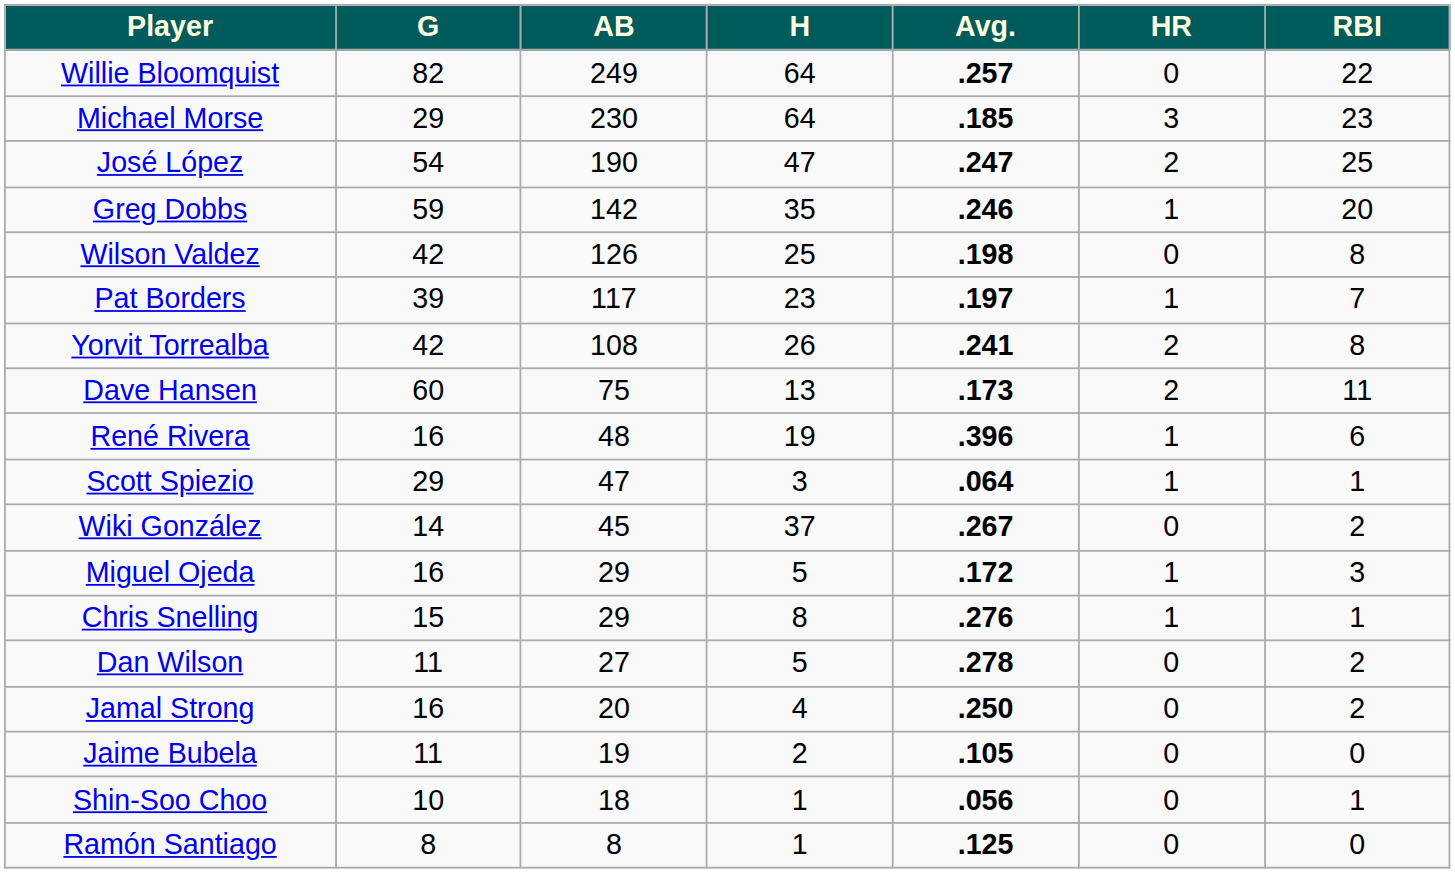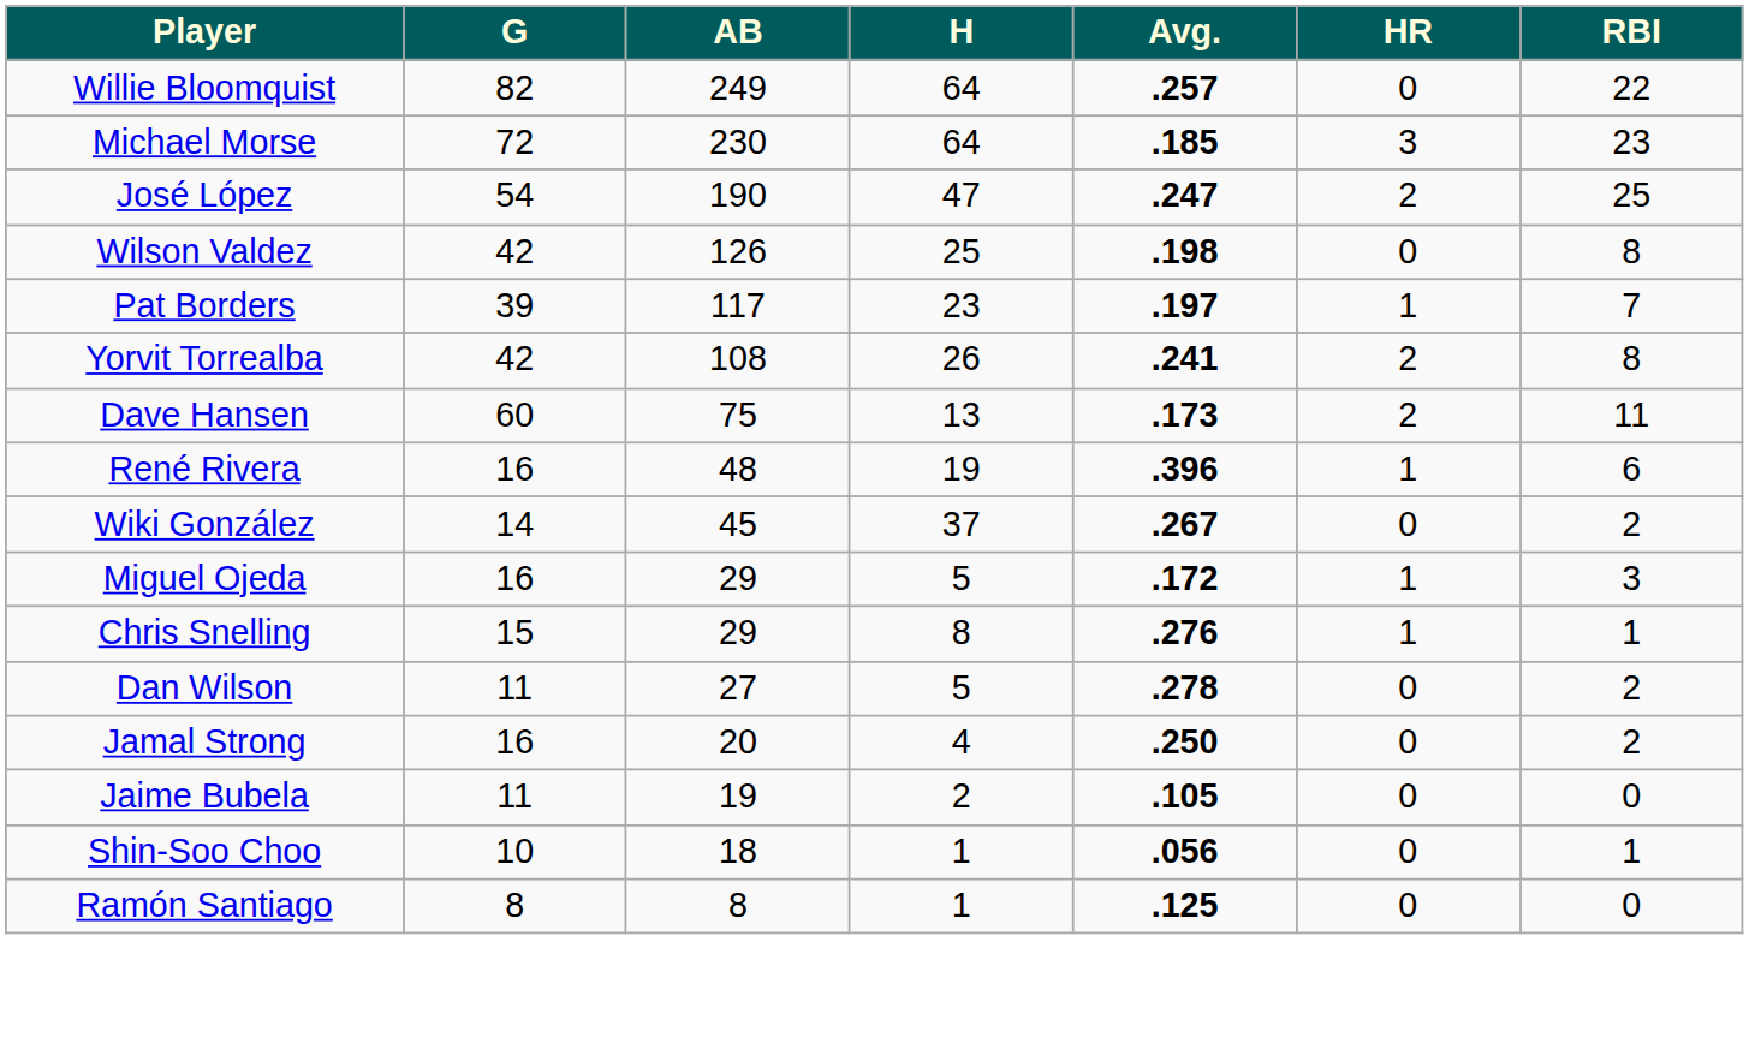Michael Morse | G: 29 -> 72
- row: Greg Dobbs | 59 | 142 | 35 | .246 | 1 | 20
- row: Scott Spiezio | 29 | 47 | 3 | .064 | 1 | 1
